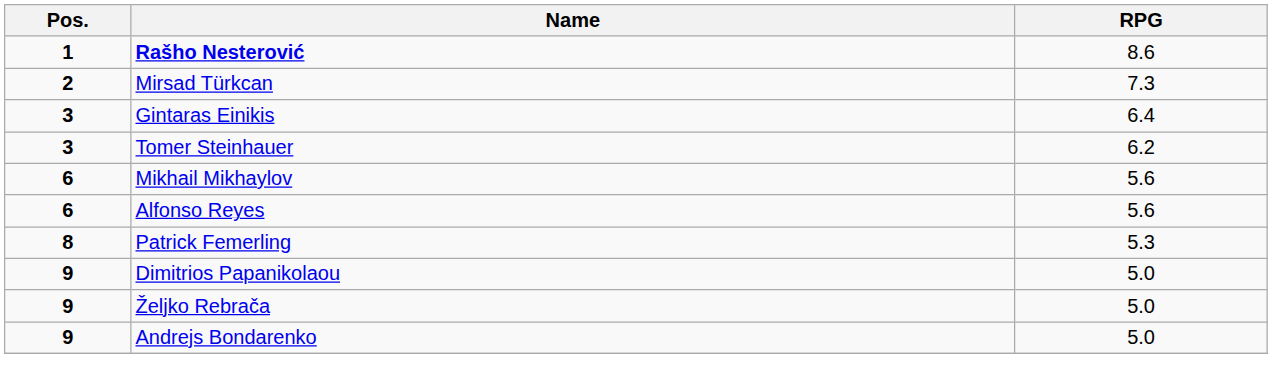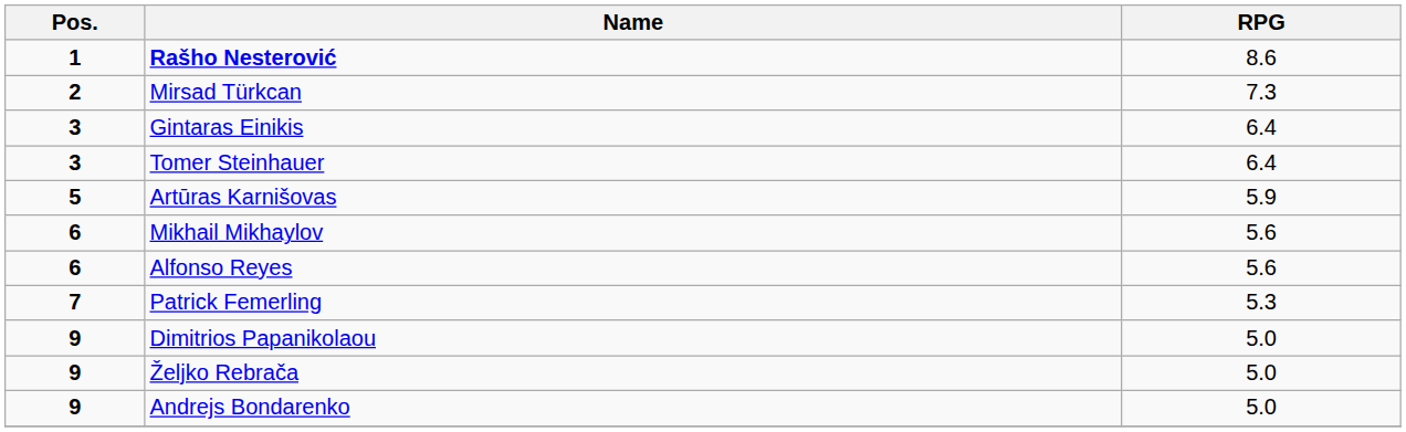Tomer Steinhauer | RPG: 6.2 -> 6.4
+ row: 5 | Artūras Karnišovas | 5.9
Patrick Femerling | Pos.: 8 -> 7
